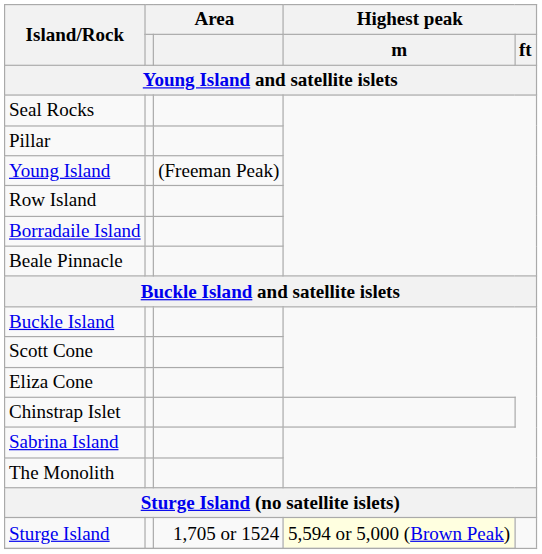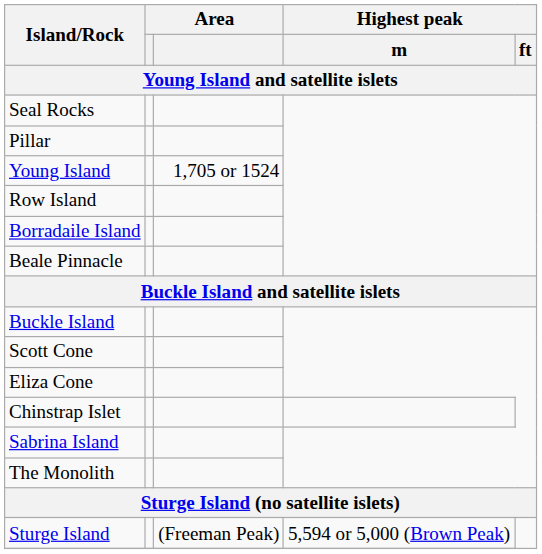Young Island | column 3: (Freeman Peak) -> 1,705 or 1524
Sturge Island | column 3: 1,705 or 1524 -> (Freeman Peak)
Sturge Island | Highest peak / m: lightyellow background -> no background
